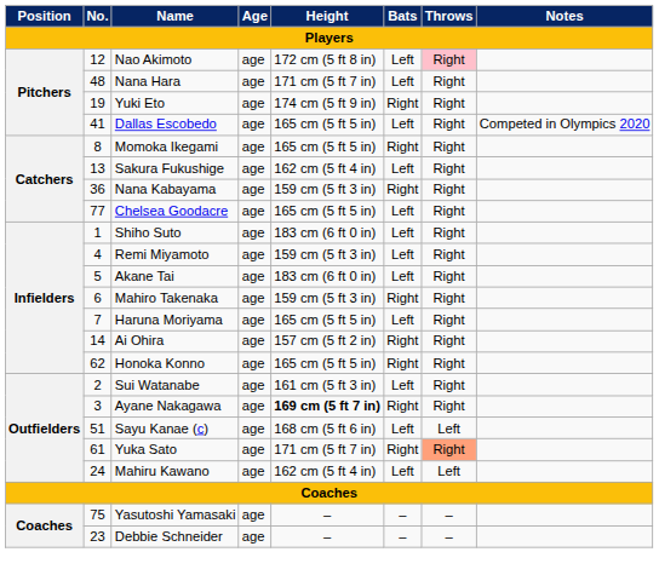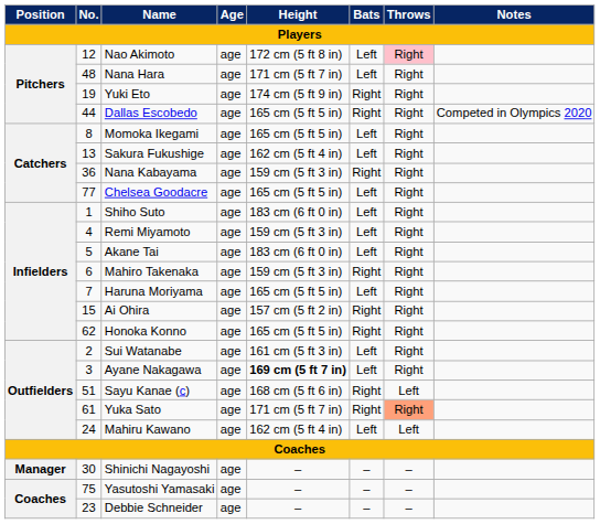Dallas Escobedo | No.: 41 -> 44
Dallas Escobedo | Bats: Left -> Right
Momoka Ikegami | Bats: Right -> Left
Ai Ohira | No.: 14 -> 15
Ayane Nakagawa | Bats: Right -> Left
Sayu Kanae (c) | Bats: Left -> Right
+ row: Manager | 30 | Shinichi Nagayoshi | age | – | – | –
